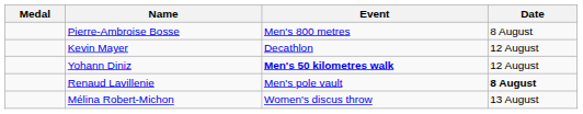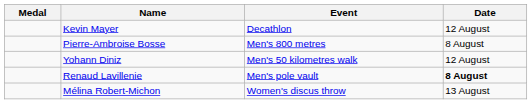rows swapped: Pierre-Ambroise Bosse <-> Kevin Mayer
Yohann Diniz | Event: bold -> normal
